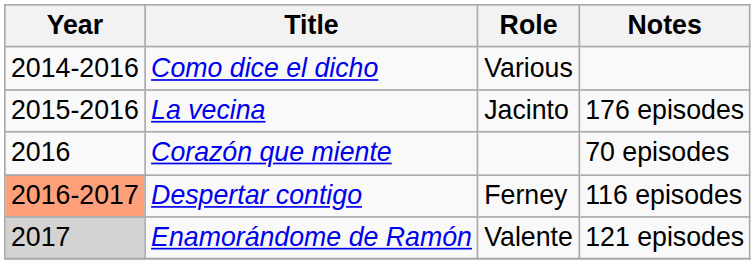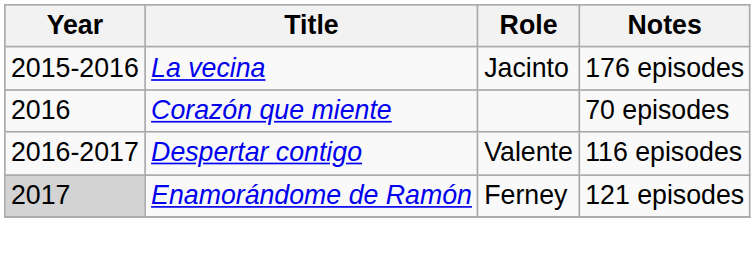- row: 2014-2016 | Como dice el dicho | Various
Despertar contigo | Year: lightsalmon background -> no background
Despertar contigo | Role: Ferney -> Valente
Enamorándome de Ramón | Role: Valente -> Ferney
